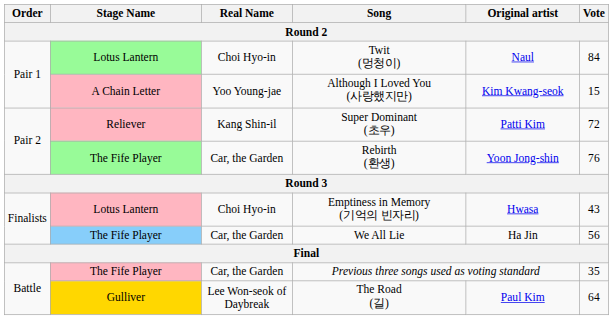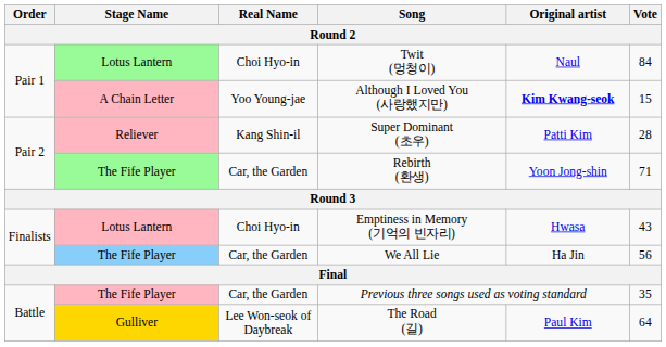Although I Loved You (사랑했지만) | Original artist: normal -> bold
Super Dominant (초우) | Vote: 72 -> 28
Rebirth (환생) | Vote: 76 -> 71
